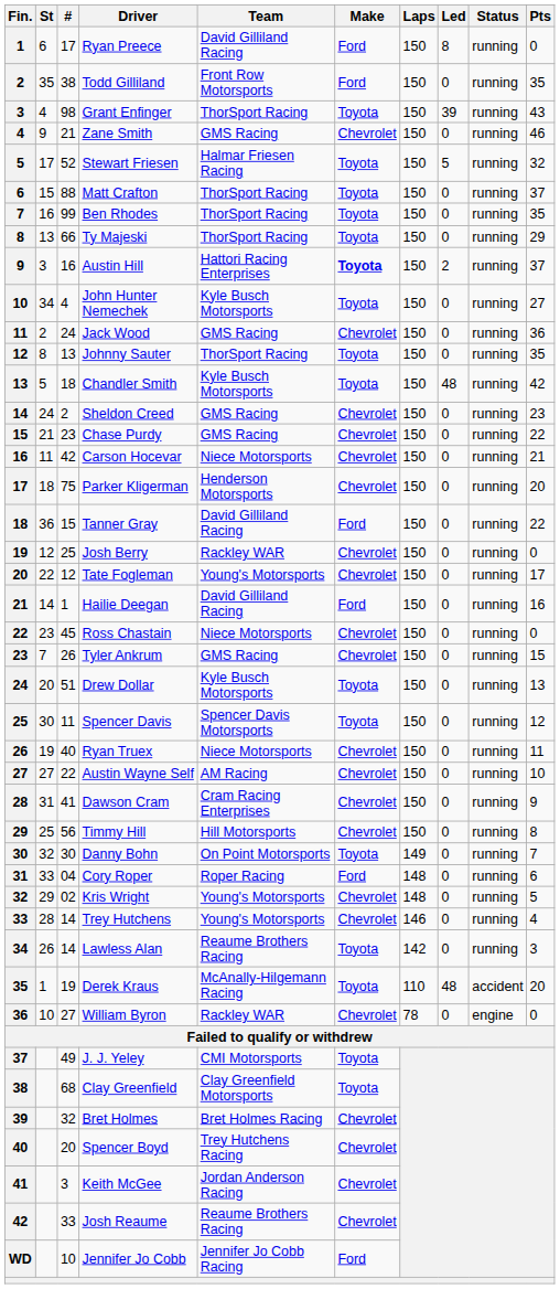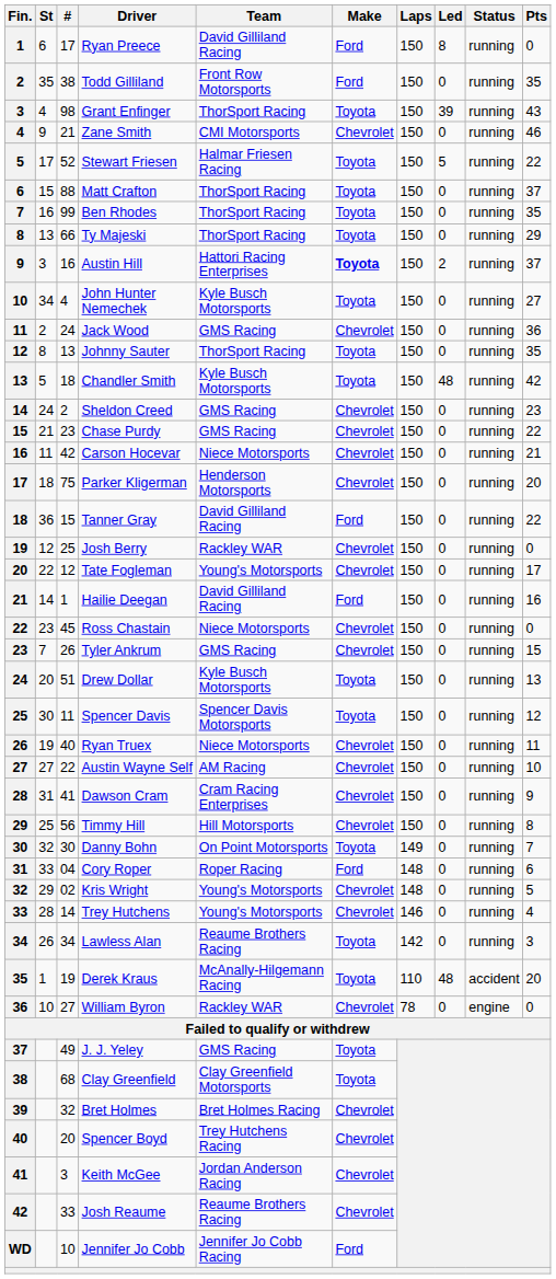Zane Smith | Team: GMS Racing -> CMI Motorsports
Stewart Friesen | Pts: 32 -> 22
Lawless Alan | #: 14 -> 34
J. J. Yeley | Team: CMI Motorsports -> GMS Racing
